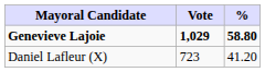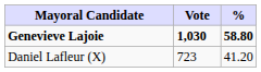Genevieve Lajoie | Vote: 1,029 -> 1,030
